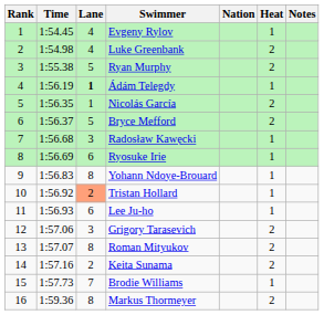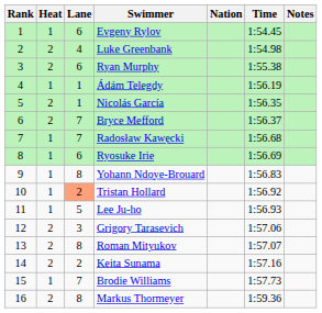columns swapped: Heat <-> Time
Evgeny Rylov | Lane: 4 -> 6
Ryan Murphy | Lane: 5 -> 6
Ádám Telegdy | Lane: bold -> normal
Bryce Mefford | Lane: 5 -> 7
Radosław Kawęcki | Lane: 3 -> 7
Lee Ju-ho | Lane: 6 -> 5
